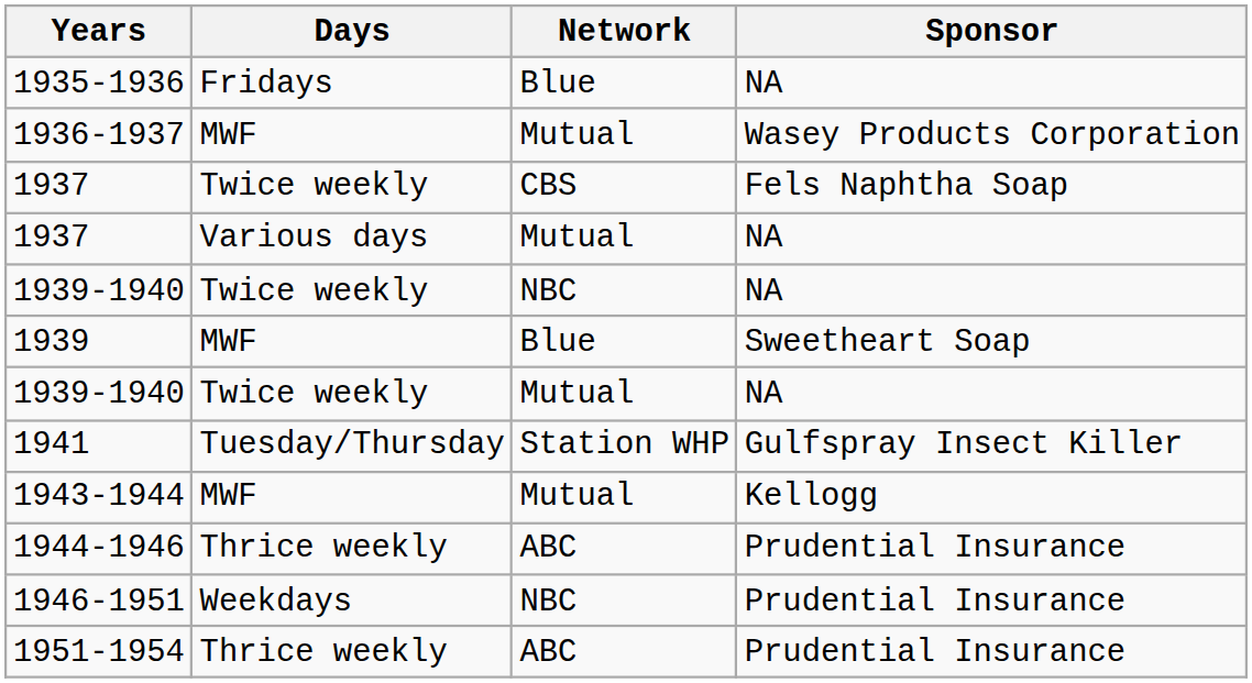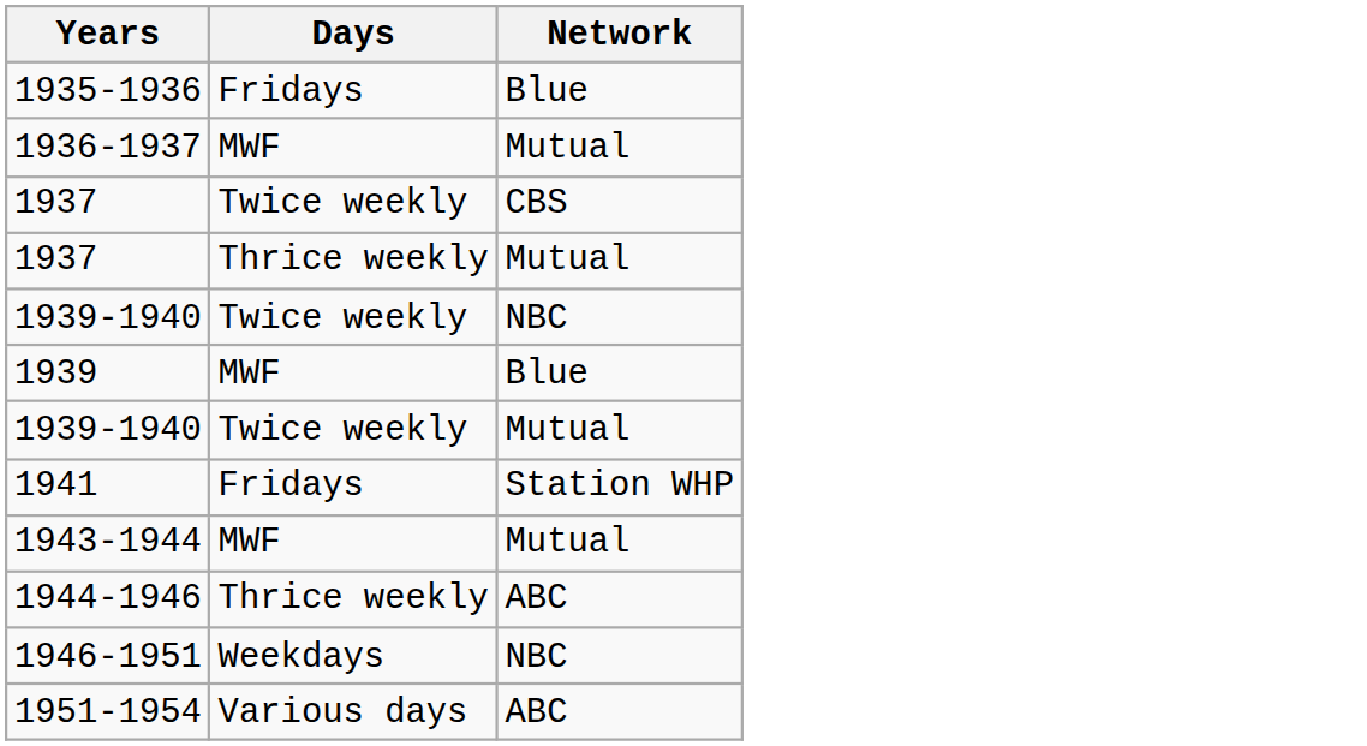- column: Sponsor | NA | Wasey Products Corporation | Fels Naphtha Soap | NA | NA | Sweetheart Soap | NA | Gulfspray Insect Killer | Kellogg | Prudential Insurance | Prudential Insurance | Prudential Insurance
1937 / Mutual | Days: Various days -> Thrice weekly
1941 | Days: Tuesday/Thursday -> Fridays
1951-1954 | Days: Thrice weekly -> Various days
